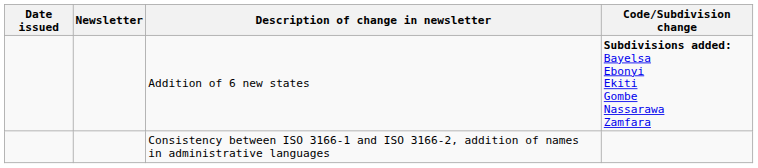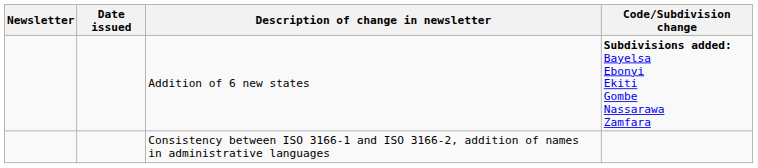columns swapped: Newsletter <-> Date issued
